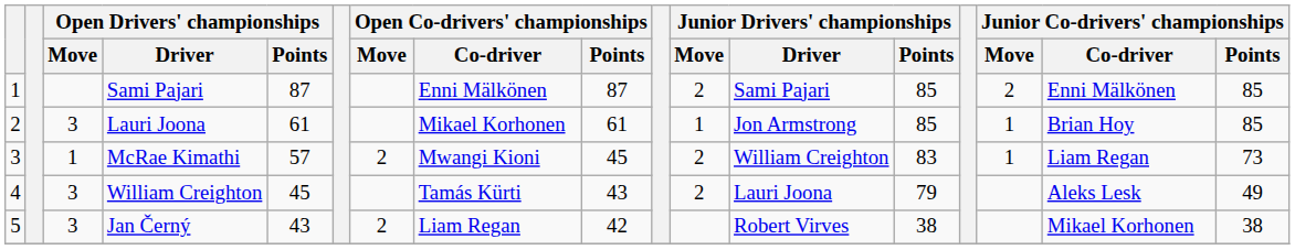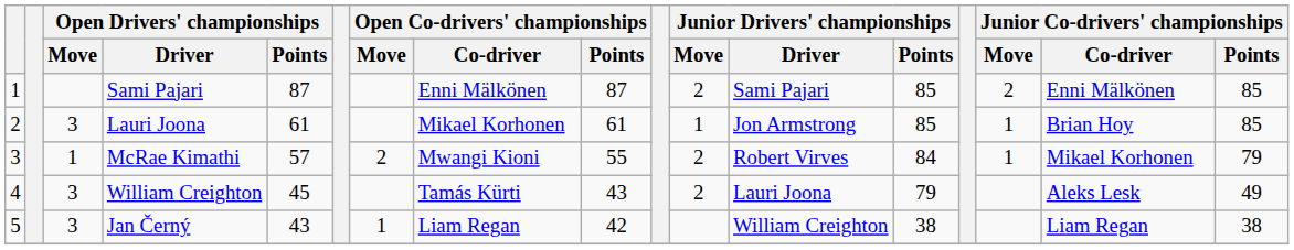McRae Kimathi | Open Co-drivers' championships / Points: 45 -> 55
McRae Kimathi | Junior Drivers' championships / Driver: William Creighton -> Robert Virves
McRae Kimathi | Junior Drivers' championships / Points: 83 -> 84
McRae Kimathi | Junior Co-drivers' championships / Co-driver: Liam Regan -> Mikael Korhonen
McRae Kimathi | Junior Co-drivers' championships / Points: 73 -> 79
Jan Černý | Open Co-drivers' championships / Move: 2 -> 1
Jan Černý | Junior Drivers' championships / Driver: Robert Virves -> William Creighton
Jan Černý | Junior Co-drivers' championships / Co-driver: Mikael Korhonen -> Liam Regan
